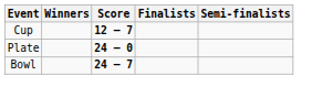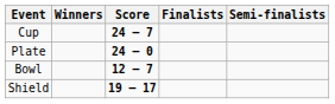Cup | Score: 12 – 7 -> 24 – 7
Bowl | Score: 24 – 7 -> 12 – 7
+ row: Shield | 19 – 17
